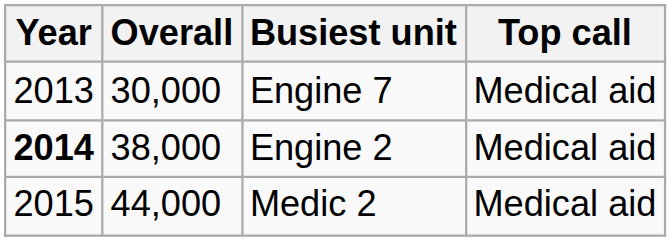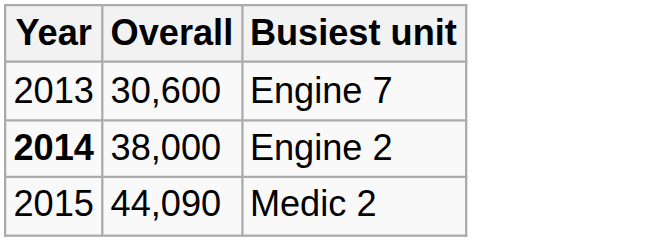- column: Top call | Medical aid | Medical aid | Medical aid
Engine 7 | Overall: 30,000 -> 30,600
Medic 2 | Overall: 44,000 -> 44,090
